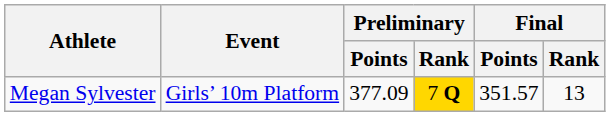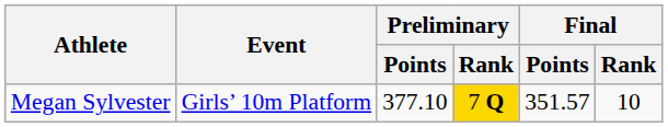Megan Sylvester | Preliminary / Points: 377.09 -> 377.10
Megan Sylvester | Final / Rank: 13 -> 10
